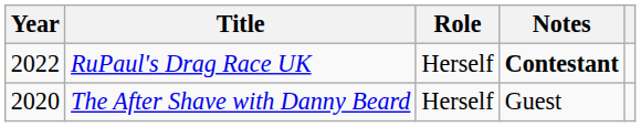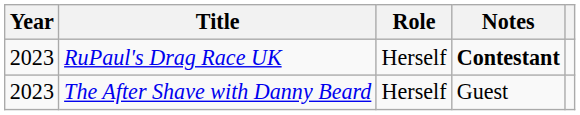RuPaul's Drag Race UK | Year: 2022 -> 2023
The After Shave with Danny Beard | Year: 2020 -> 2023
